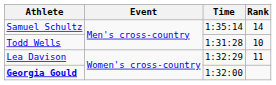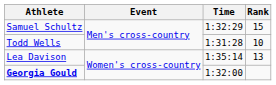Samuel Schultz | Time: 1:35:14 -> 1:32:29
Samuel Schultz | Rank: 14 -> 15
Lea Davison | Time: 1:32:29 -> 1:35:14
Lea Davison | Rank: 11 -> 13
